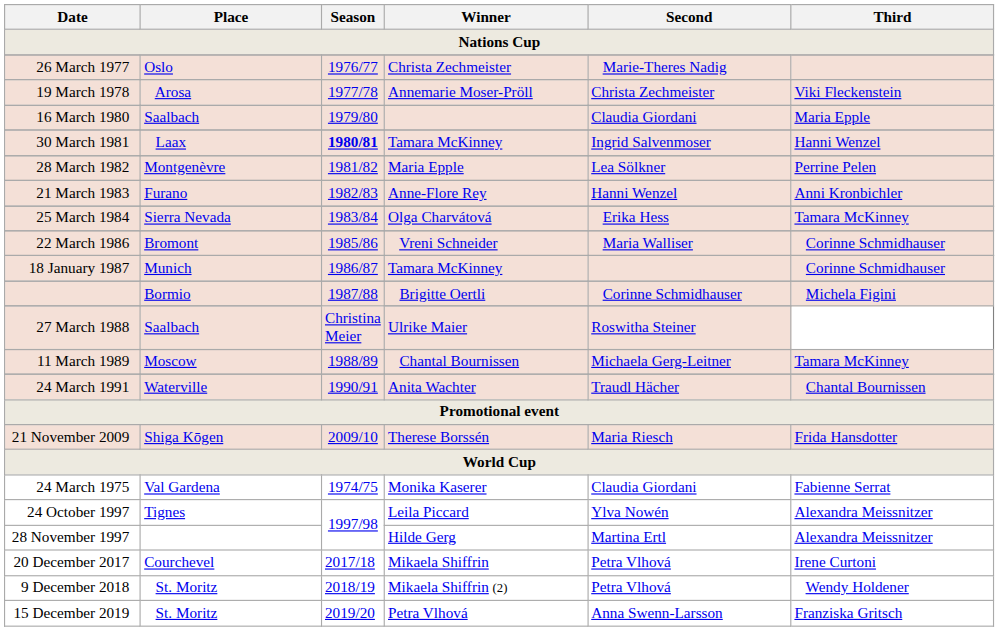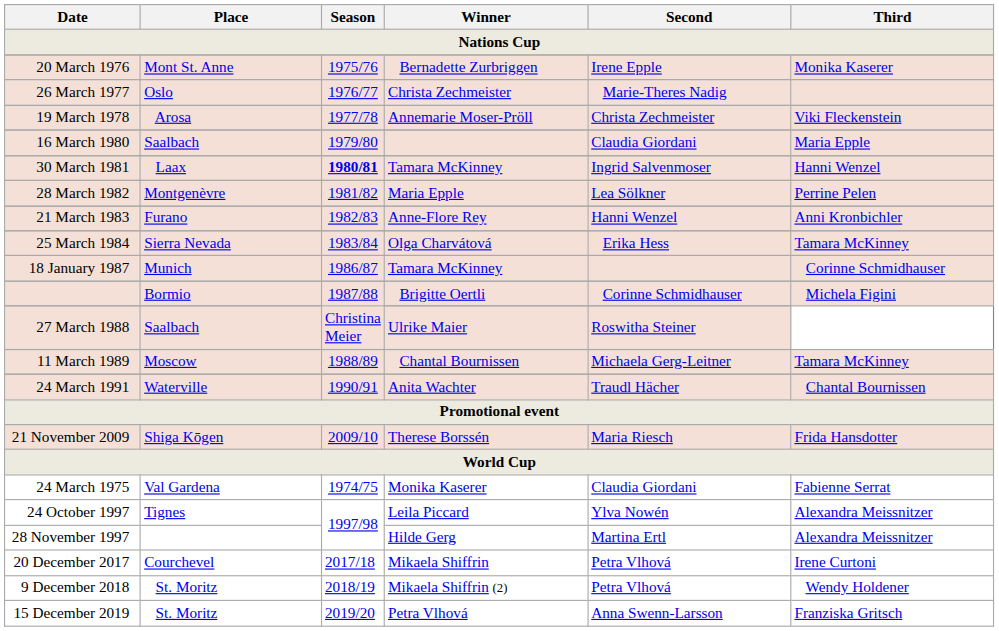+ row: 20 March 1976 | Mont St. Anne | 1975/76 | Bernadette Zurbriggen | Irene Epple | Monika Kaserer
- row: 22 March 1986 | Bromont | 1985/86 | Vreni Schneider | Maria Walliser | Corinne Schmidhauser
